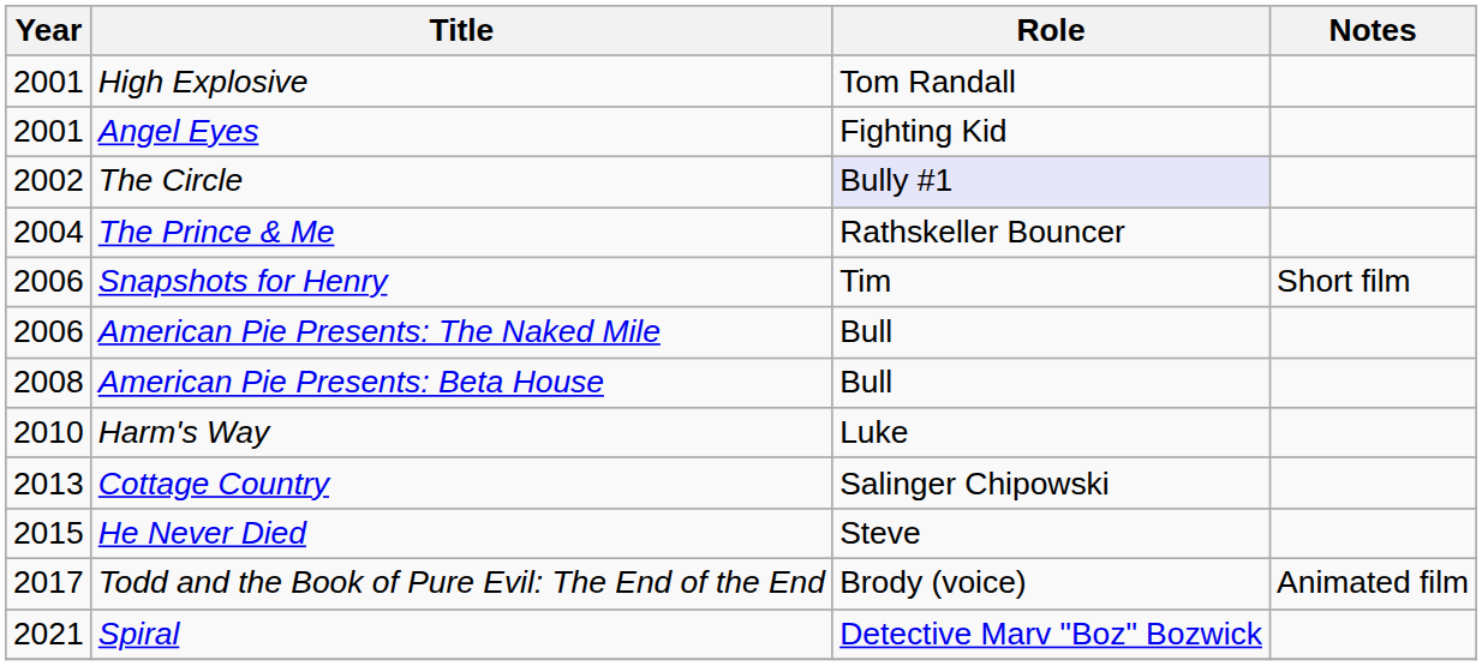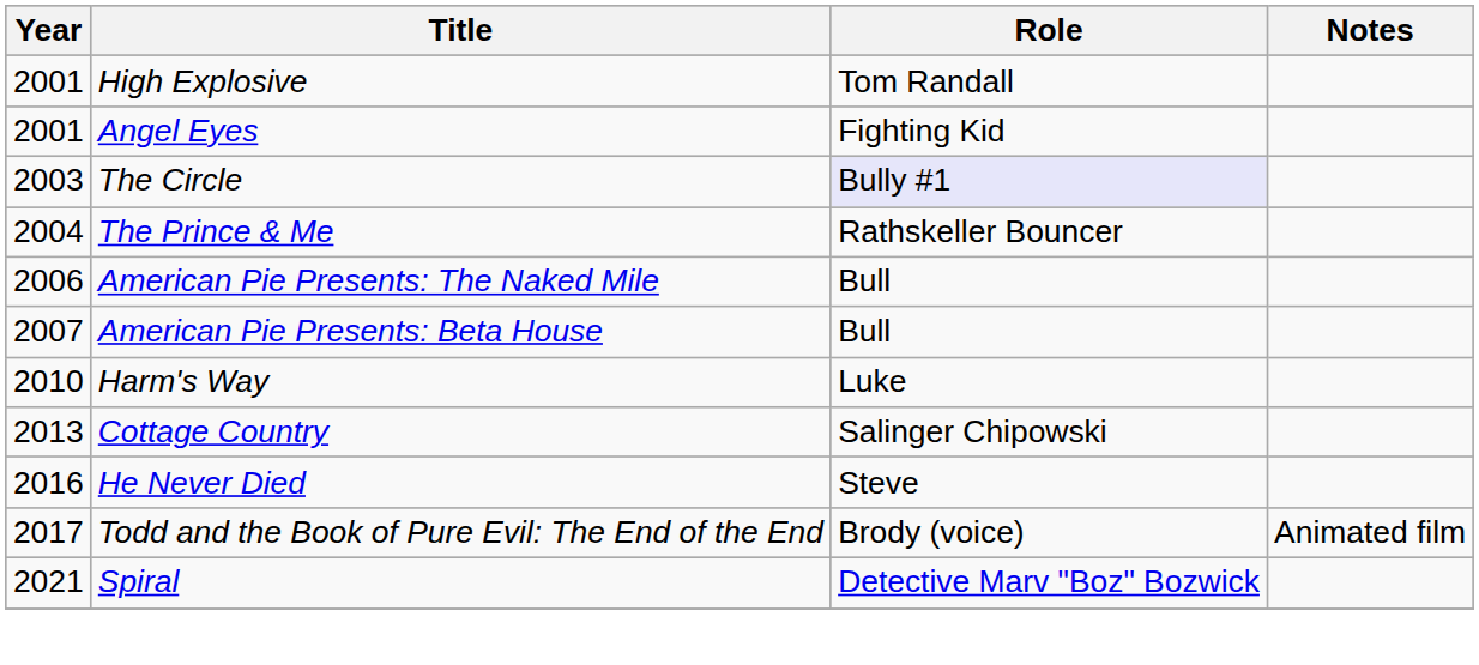The Circle | Year: 2002 -> 2003
- row: 2006 | Snapshots for Henry | Tim | Short film
American Pie Presents: Beta House | Year: 2008 -> 2007
He Never Died | Year: 2015 -> 2016
